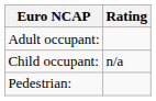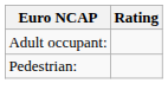- row: Child occupant: | n/a
